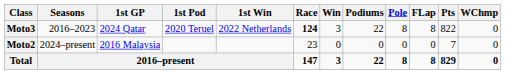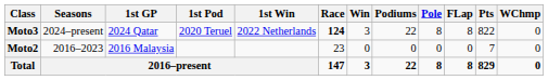Moto3 | Seasons: 2016–2023 -> 2024–present
Moto2 | Seasons: 2024–present -> 2016–2023
